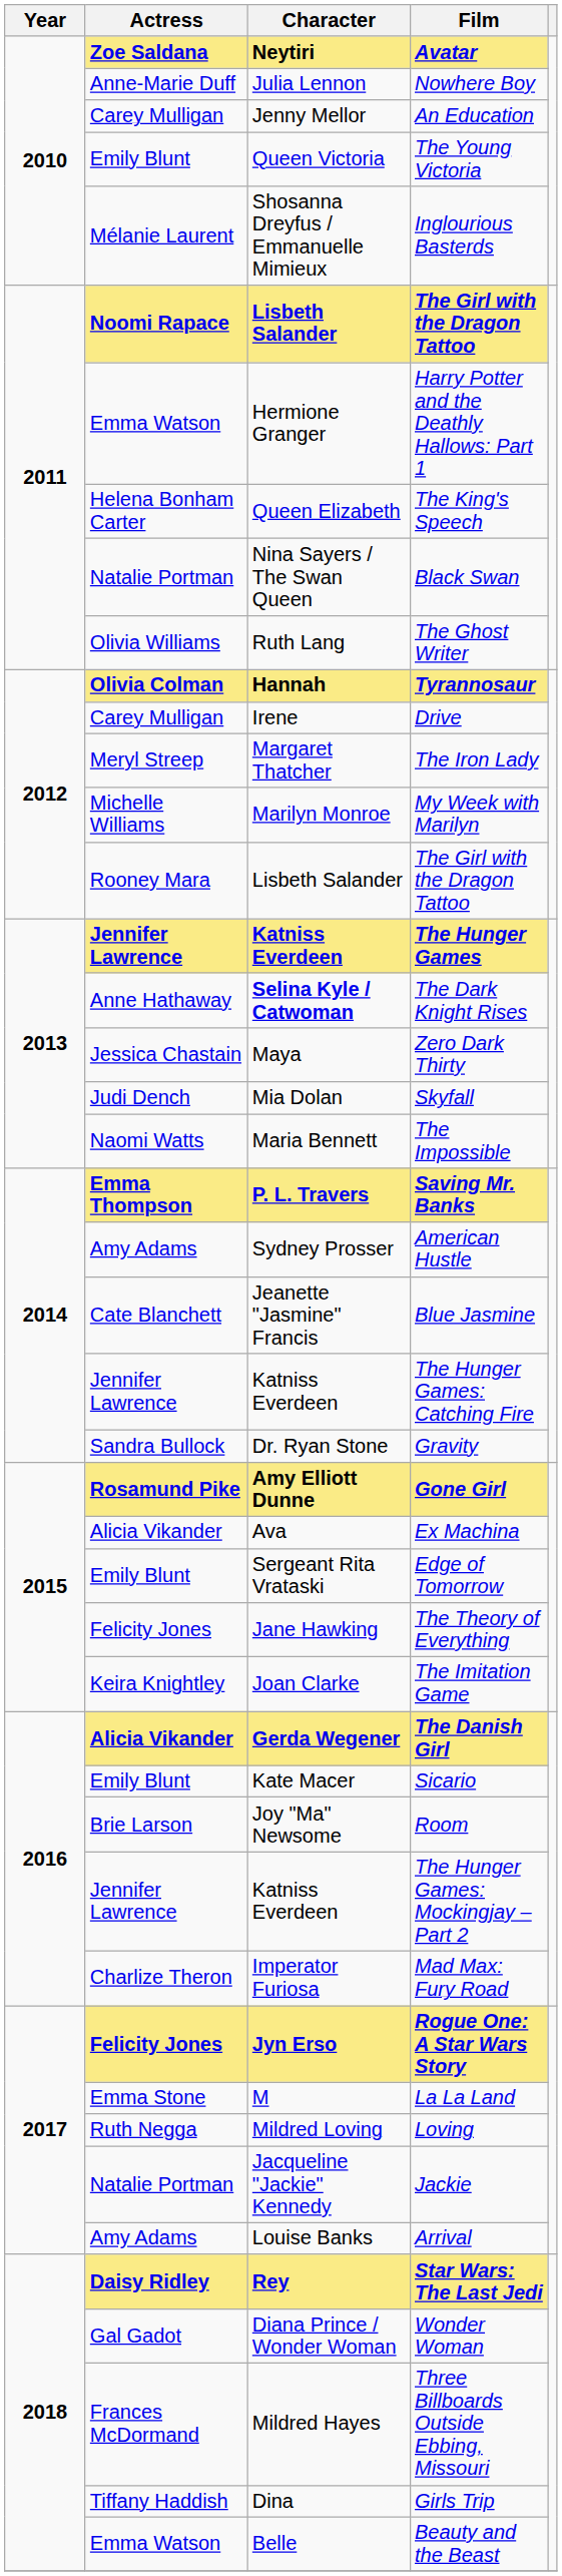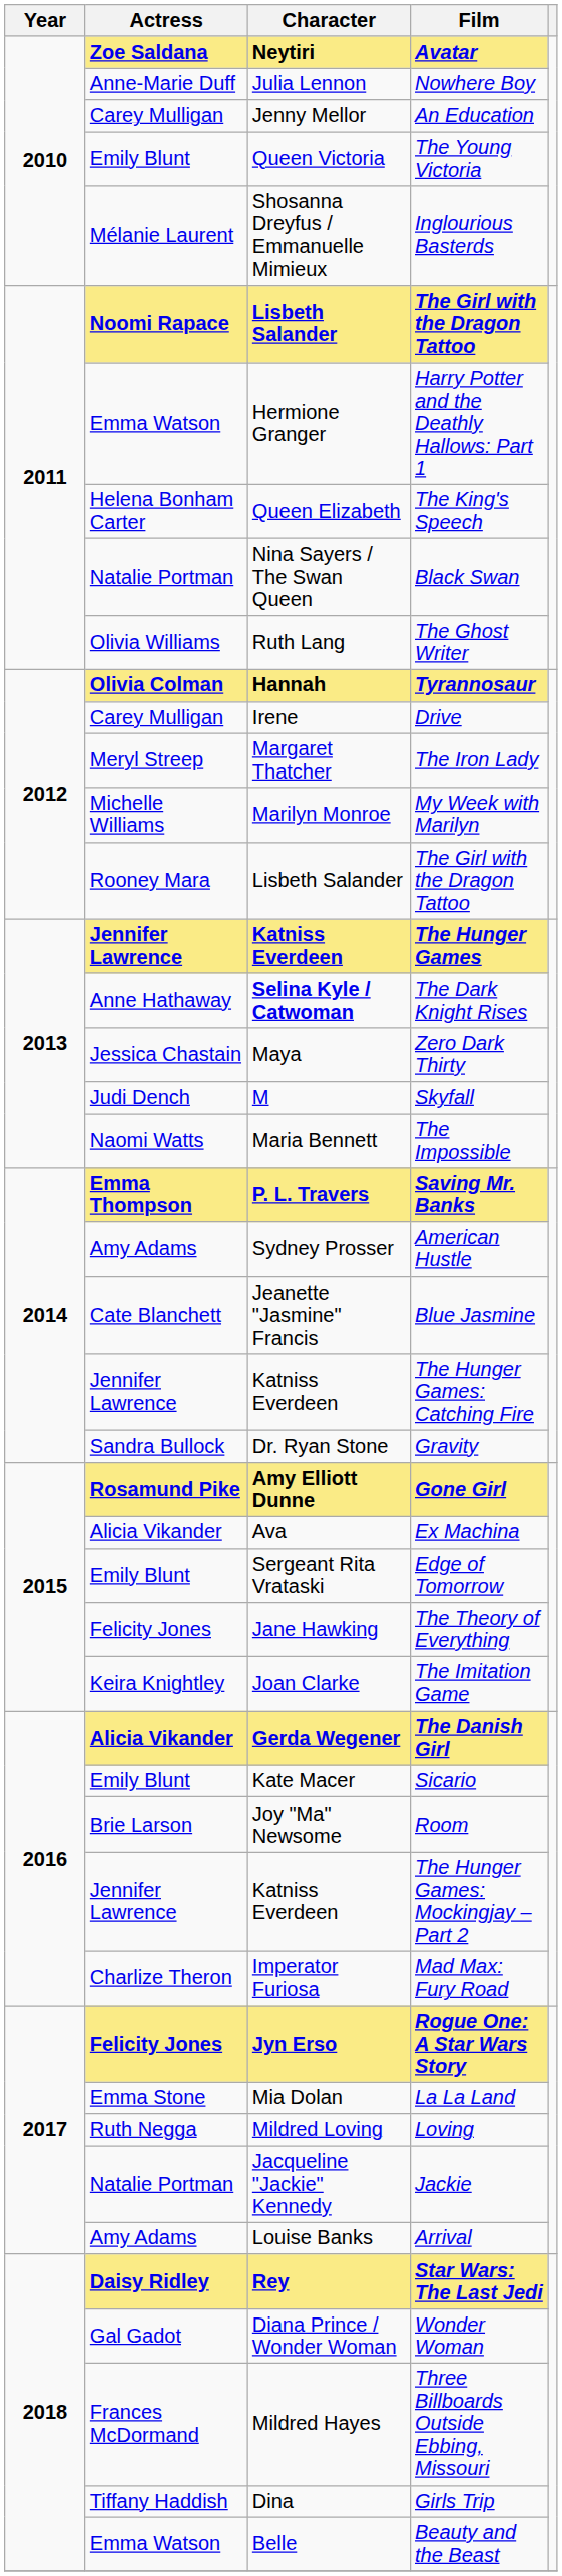Skyfall | Character: Mia Dolan -> M
La La Land | Character: M -> Mia Dolan
